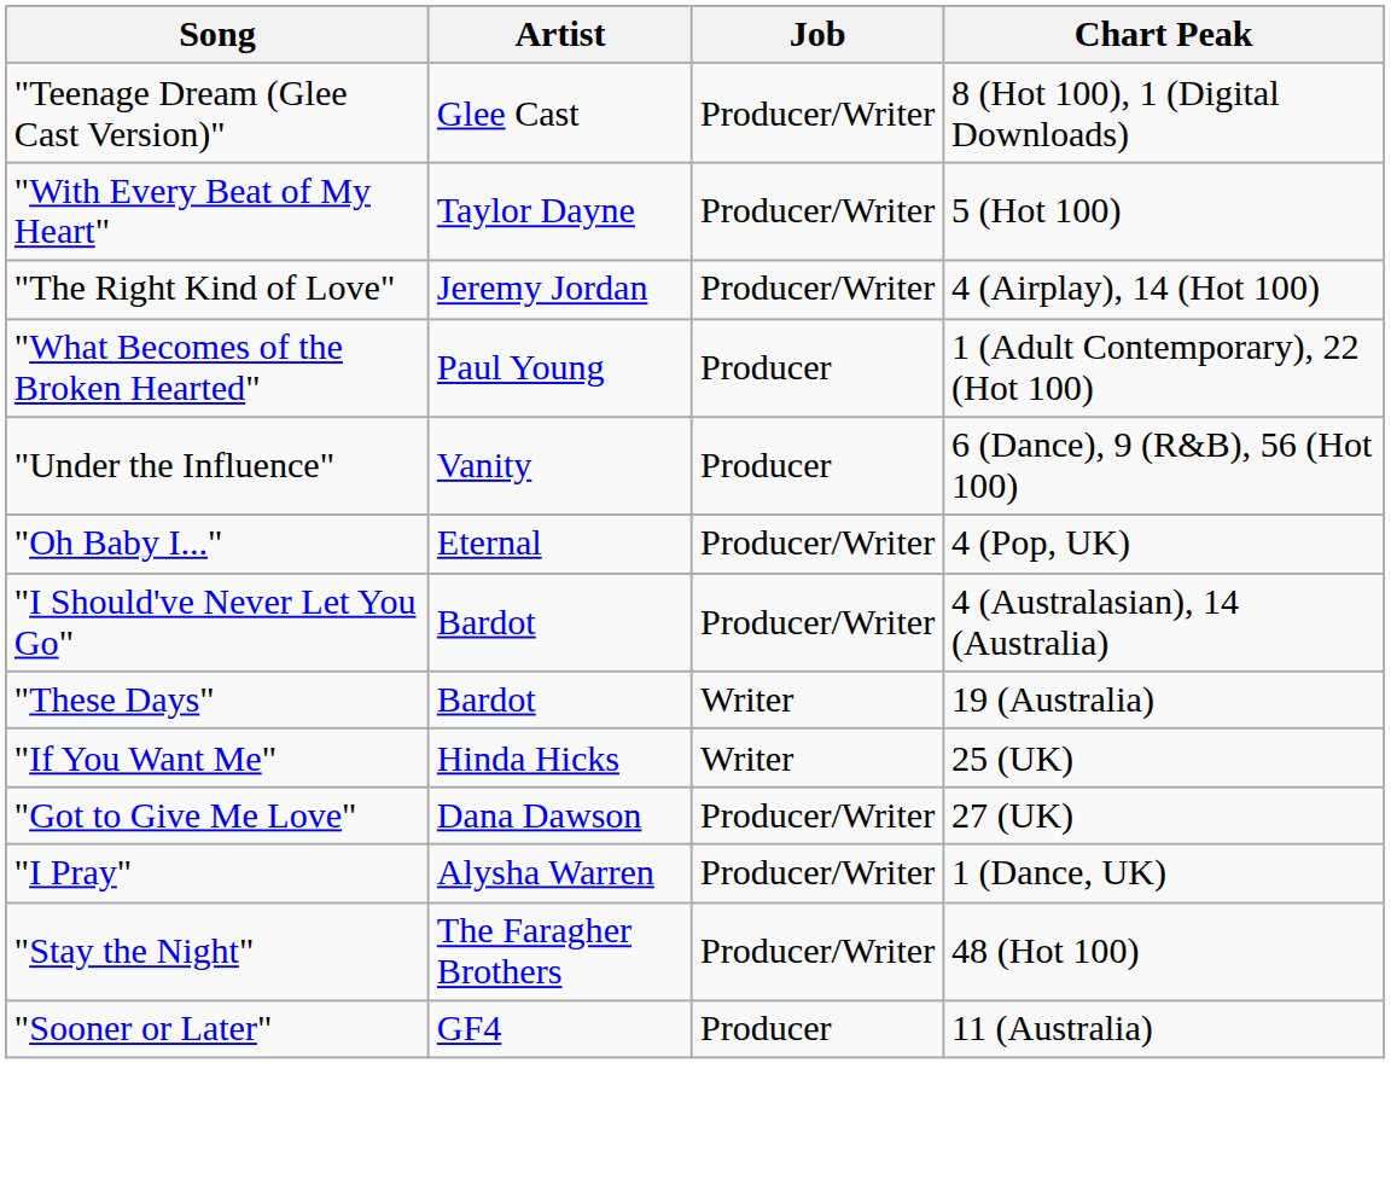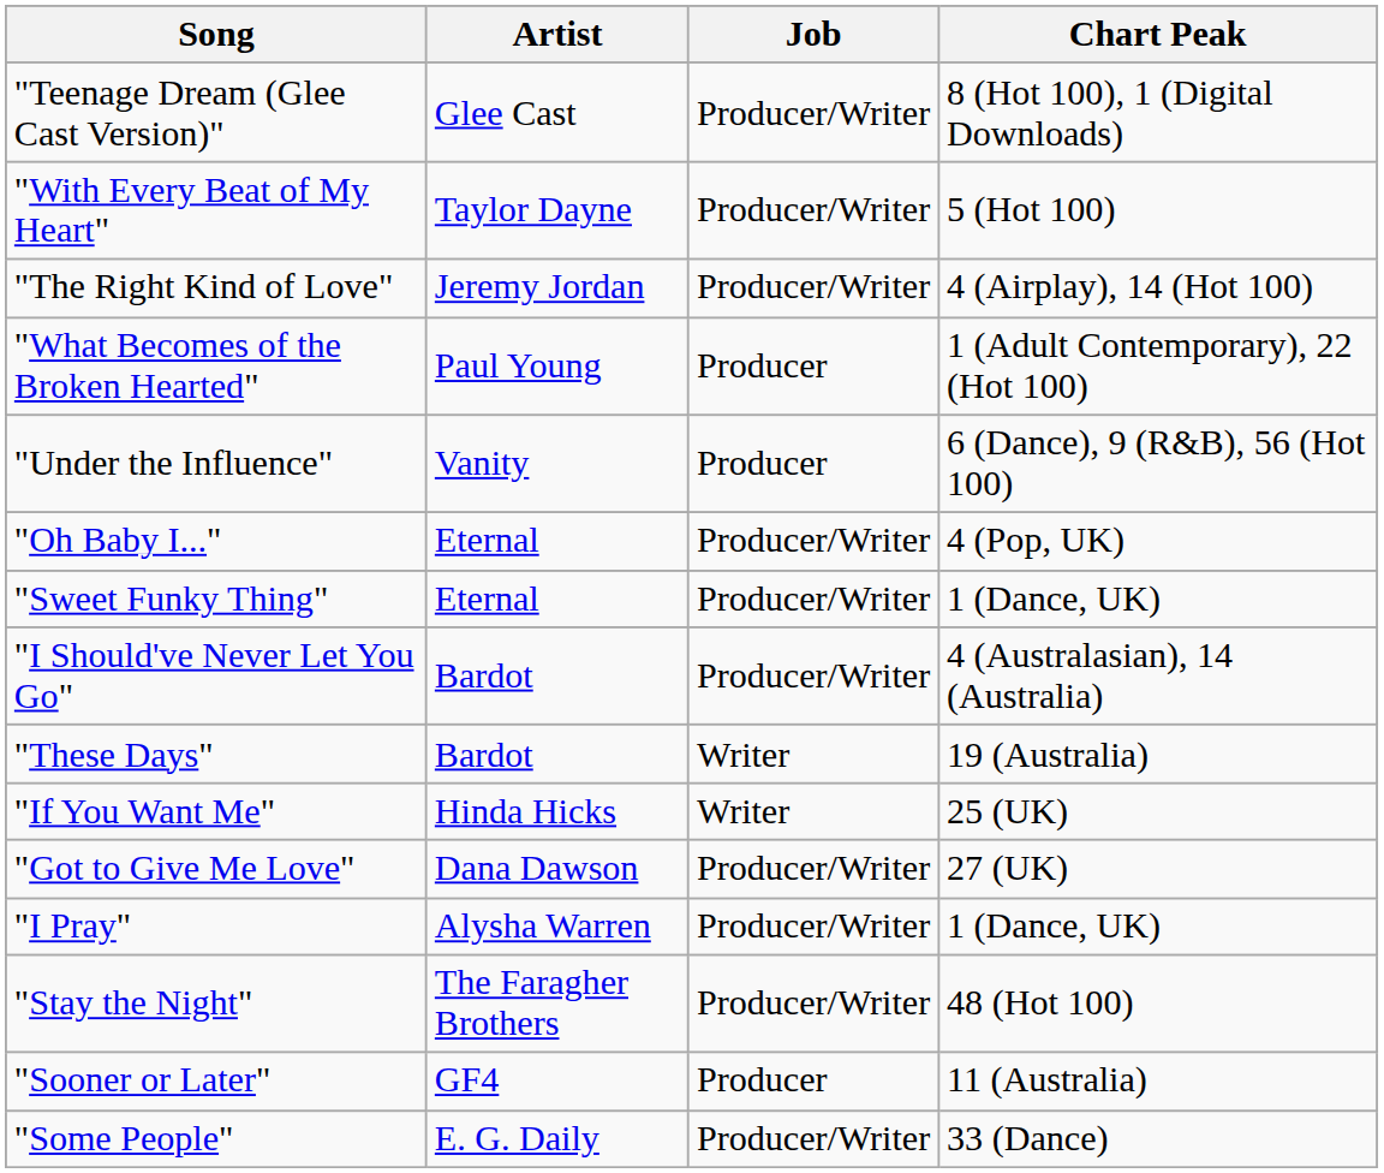+ row: "Sweet Funky Thing" | Eternal | Producer/Writer | 1 (Dance, UK)
+ row: "Some People" | E. G. Daily | Producer/Writer | 33 (Dance)
